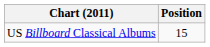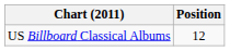US Billboard Classical Albums | Position: 15 -> 12
